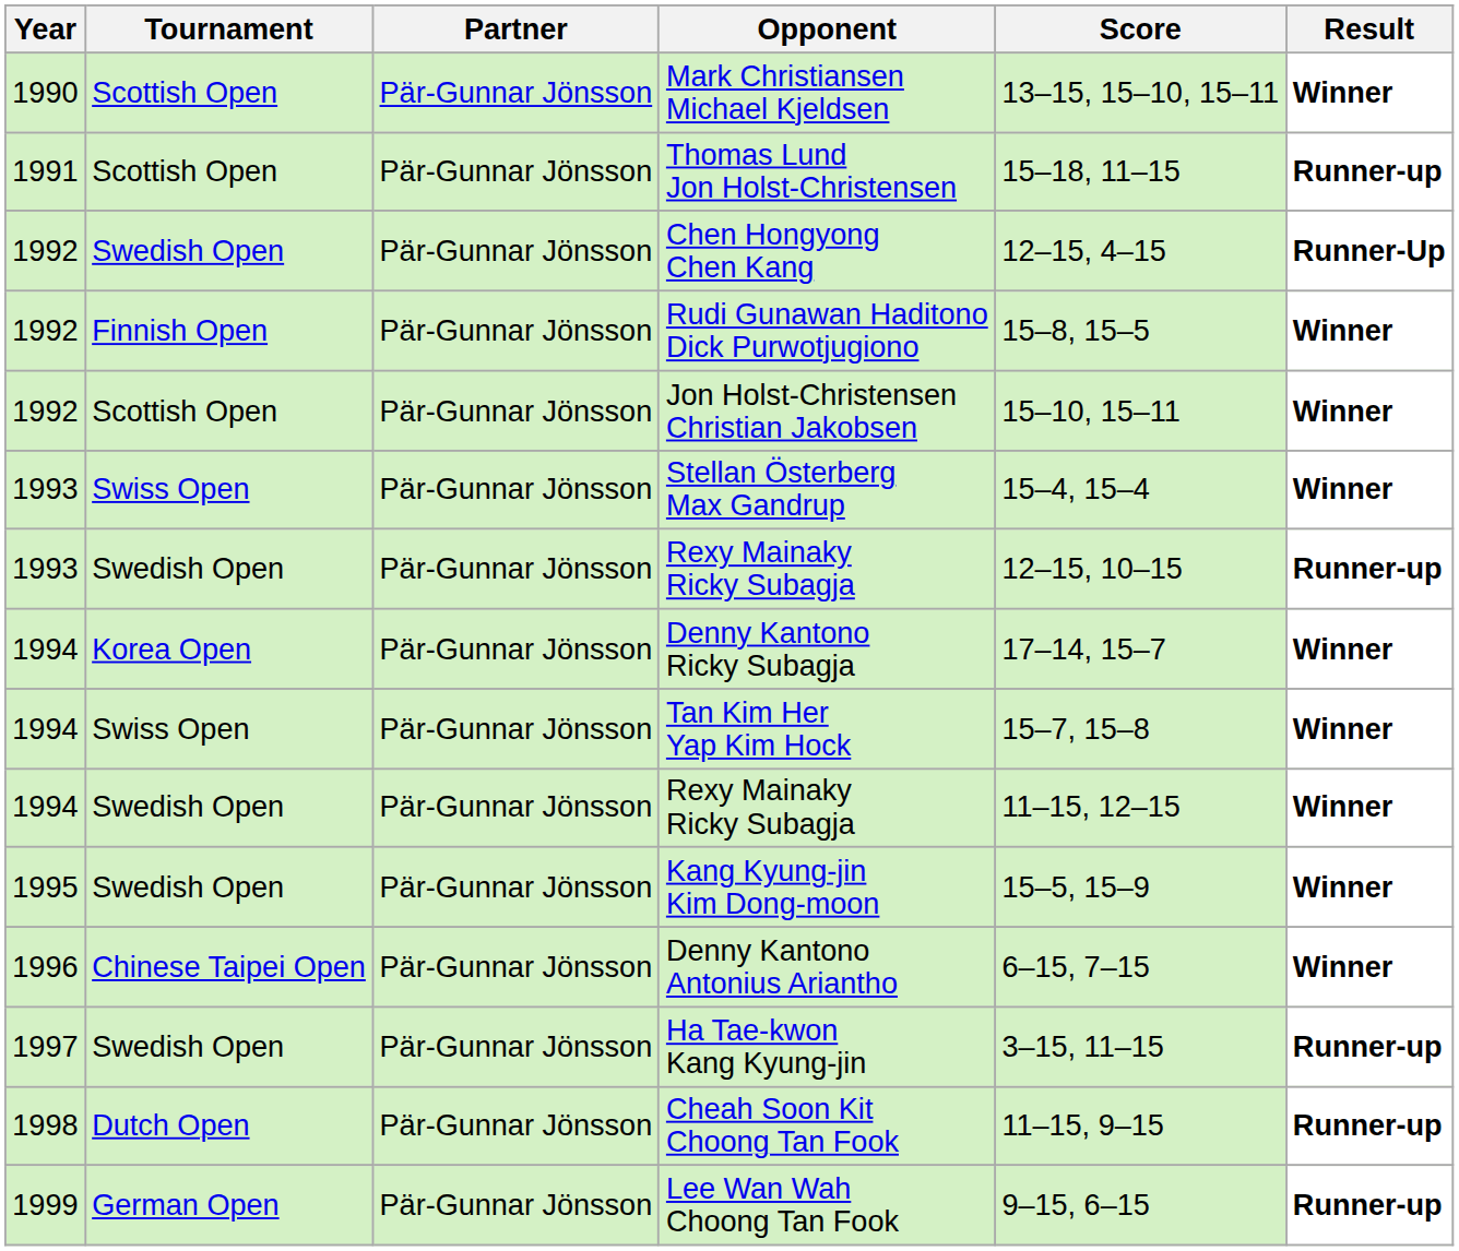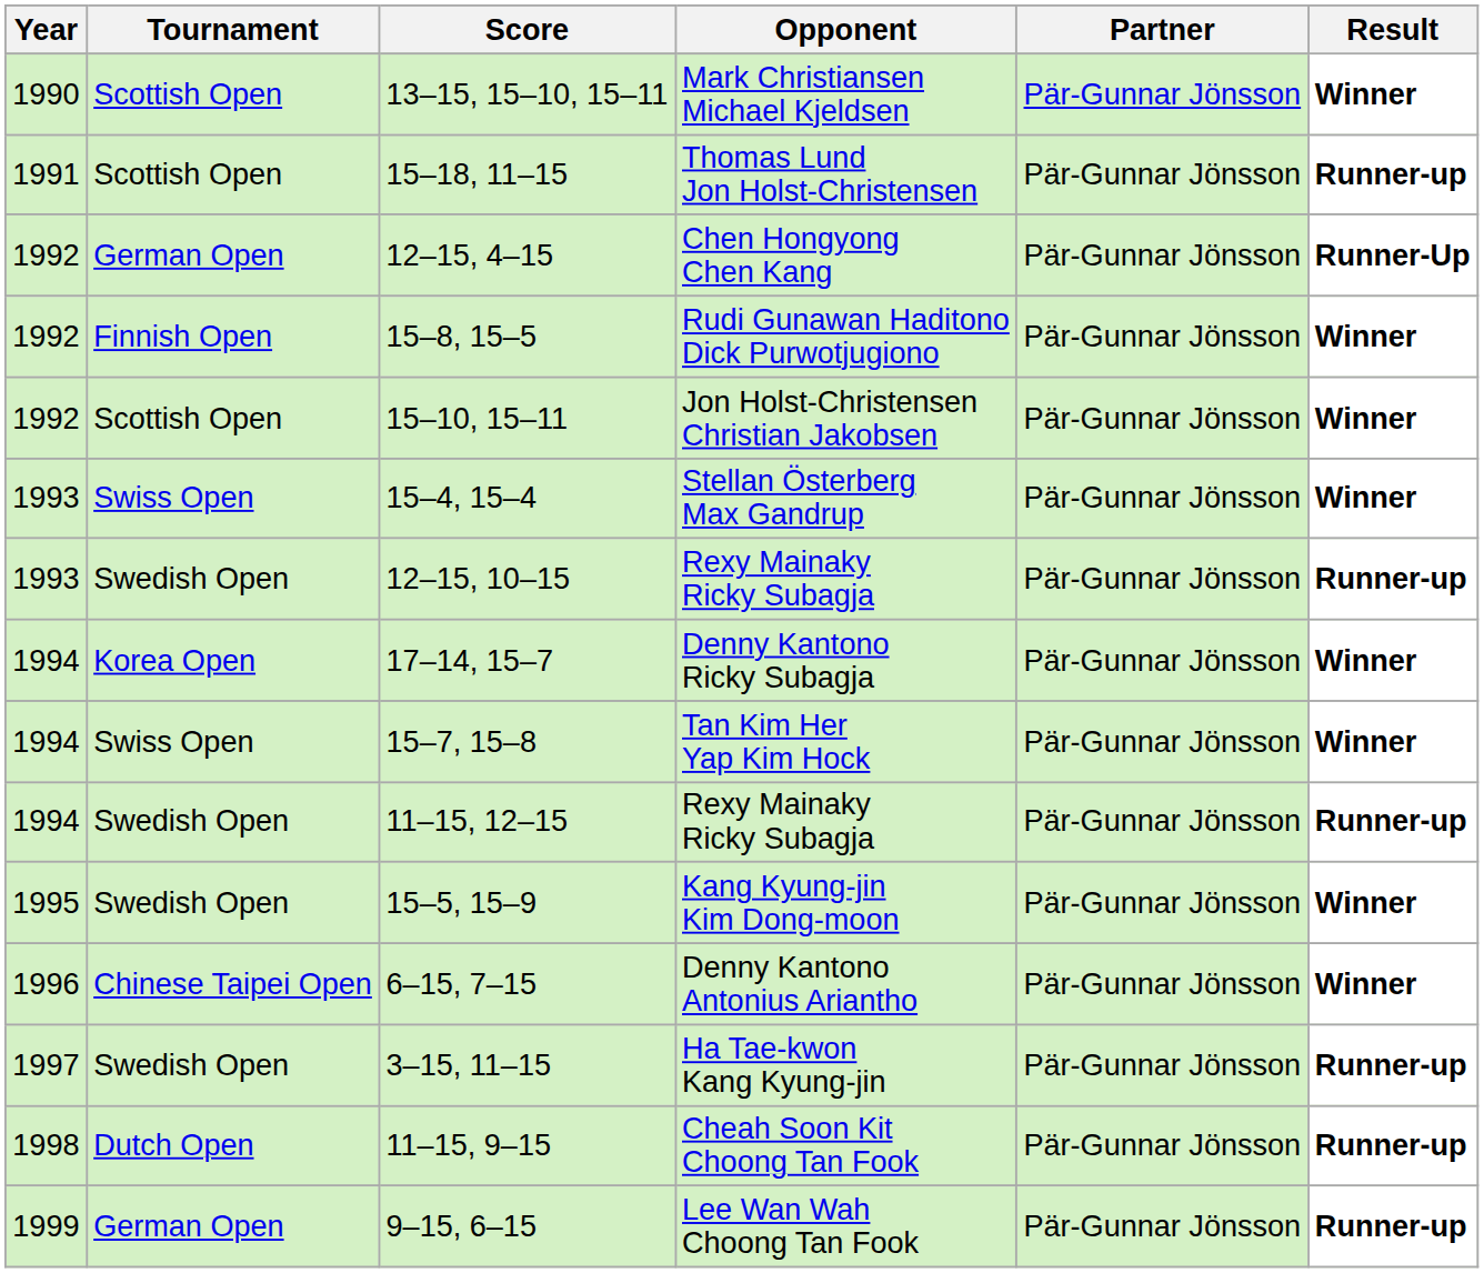columns swapped: Partner <-> Score
Chen Hongyong Chen Kang | Tournament: Swedish Open -> German Open
1994 / Rexy Mainaky Ricky Subagja | Result: Winner -> Runner-up
